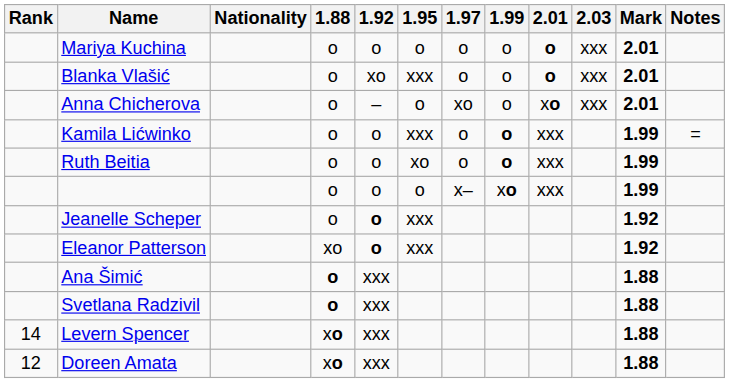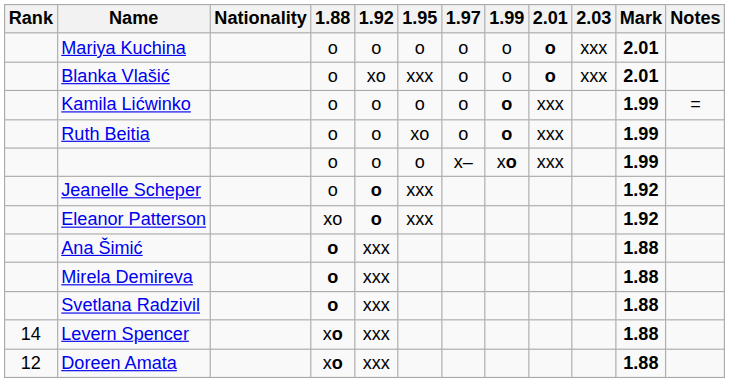- row: Anna Chicherova | o | – | o | xo | o | xo | xxx | 2.01
Kamila Lićwinko | 1.95: xxx -> o
+ row: Mirela Demireva | o | xxx | 1.88
